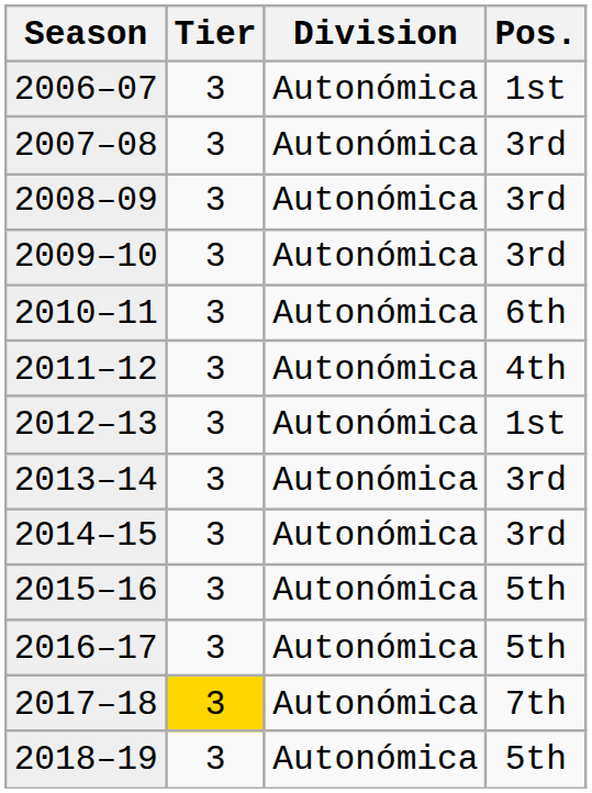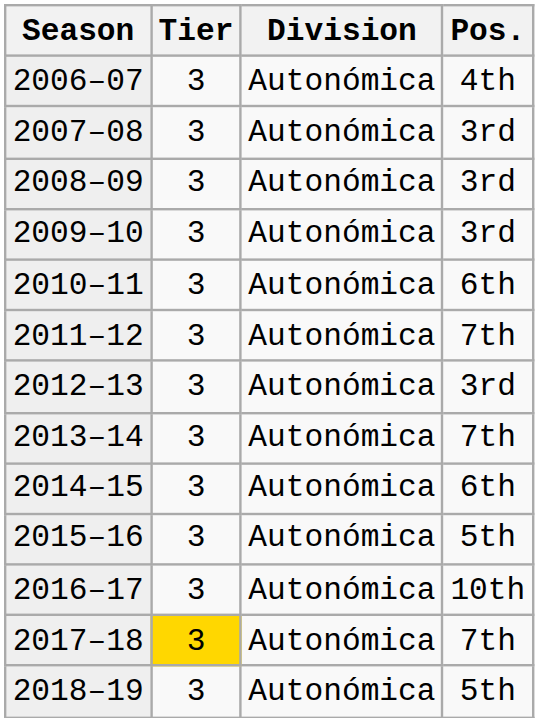2006–07 | Pos.: 1st -> 4th
2011–12 | Pos.: 4th -> 7th
2012–13 | Pos.: 1st -> 3rd
2013–14 | Pos.: 3rd -> 7th
2014–15 | Pos.: 3rd -> 6th
2016–17 | Pos.: 5th -> 10th
